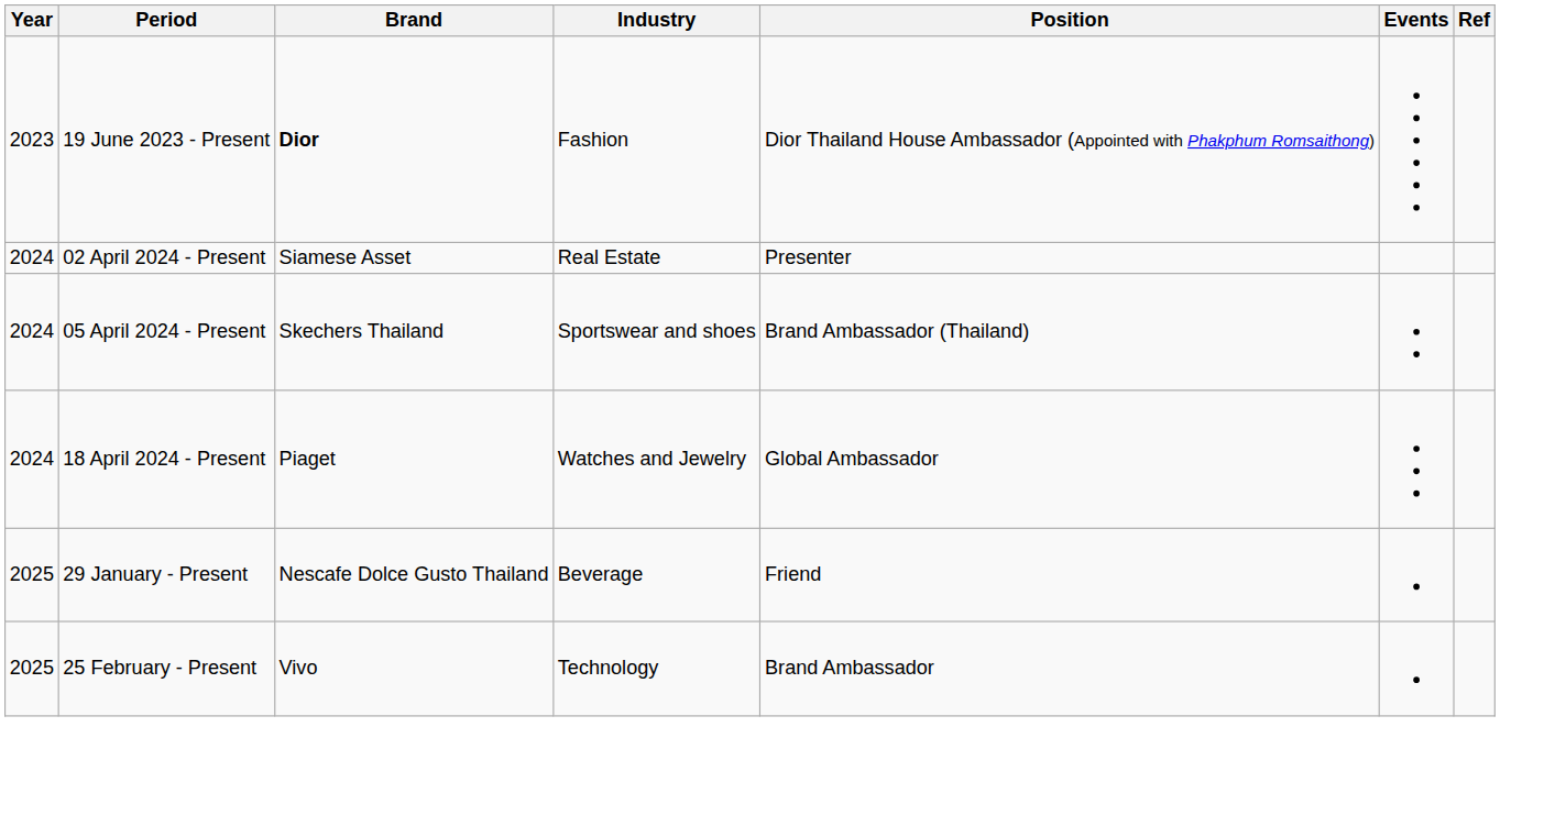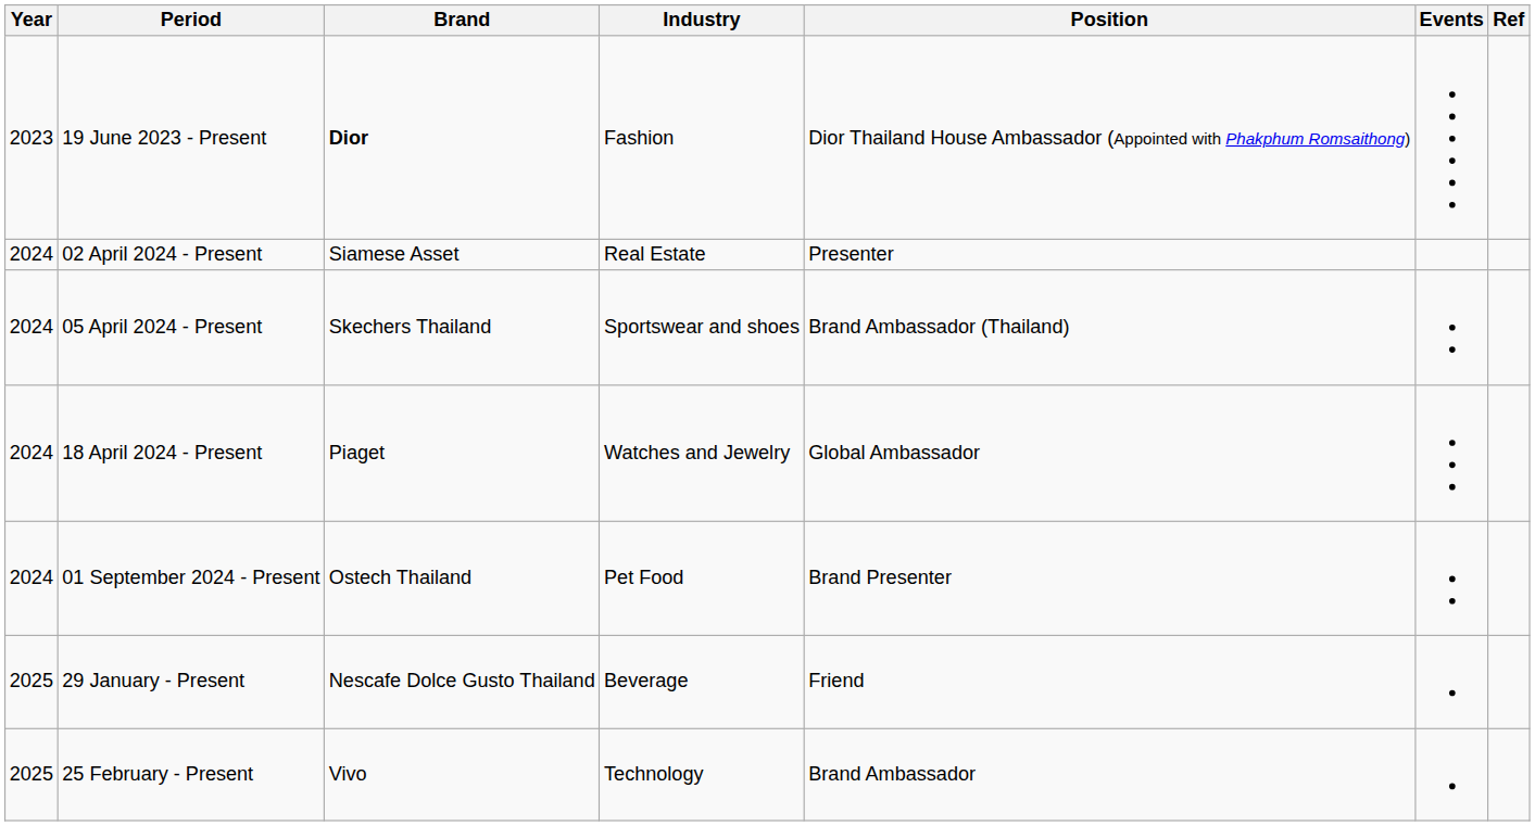+ row: 2024 | 01 September 2024 - Present | Ostech Thailand | Pet Food | Brand Presenter
